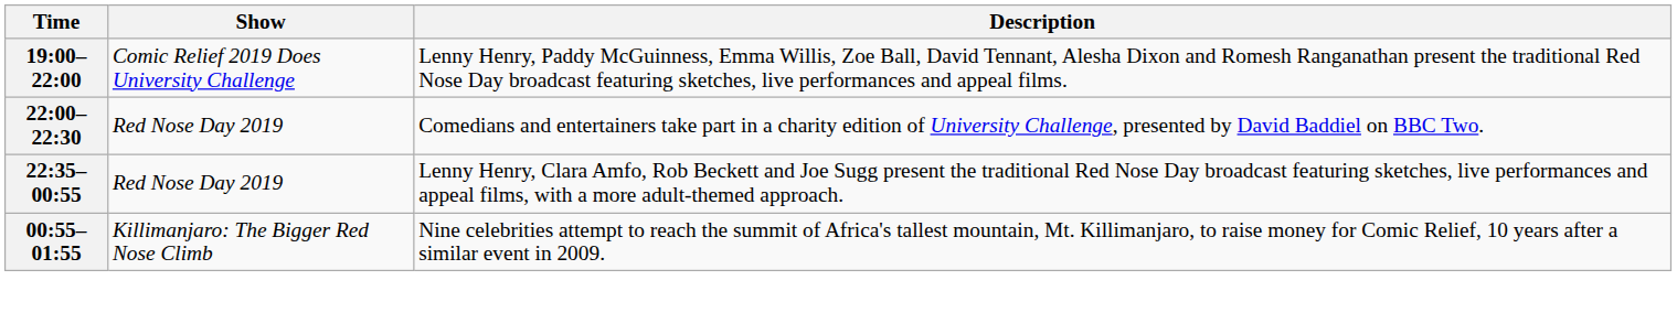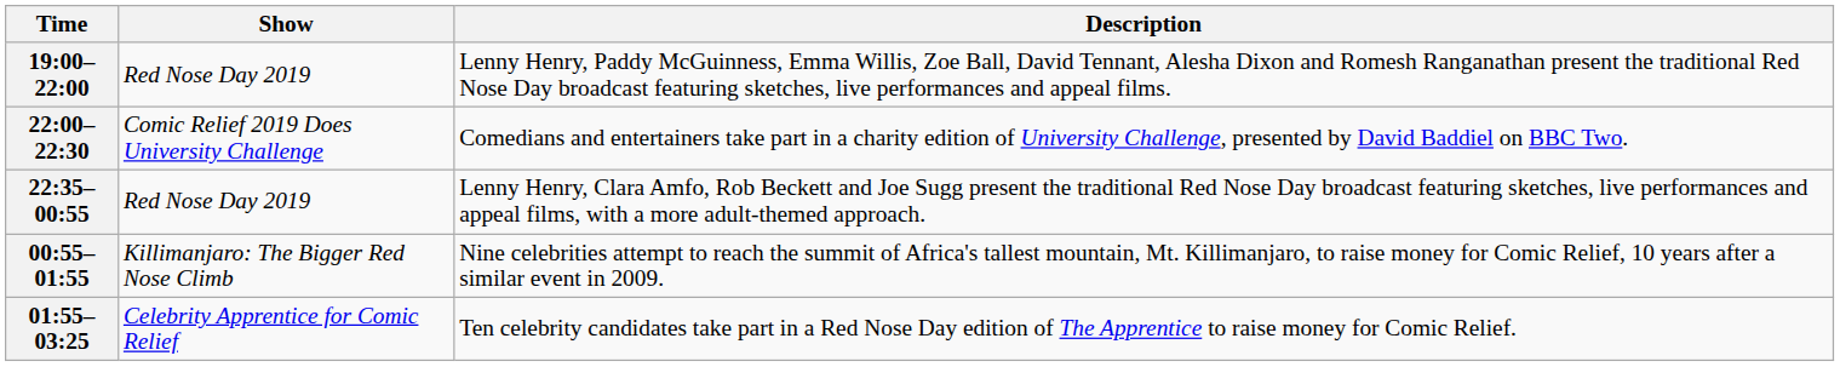19:00–22:00 | Show: Comic Relief 2019 Does University Challenge -> Red Nose Day 2019
22:00–22:30 | Show: Red Nose Day 2019 -> Comic Relief 2019 Does University Challenge
+ row: 01:55–03:25 | Celebrity Apprentice for Comic Relief | Ten celebrity candidates take part in a Red Nose Day edition of The Apprentice to raise money for Comic Relief.
